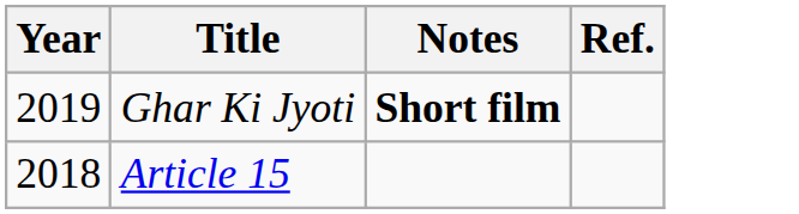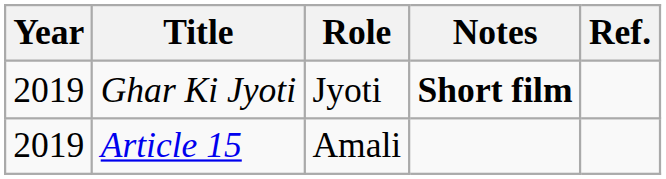+ column: Role | Jyoti | Amali
Article 15 | Year: 2018 -> 2019
